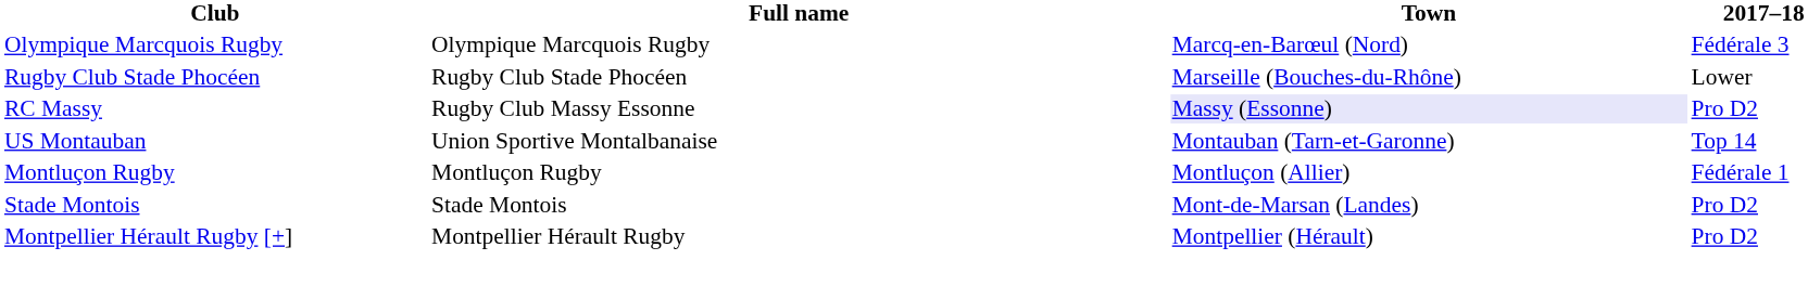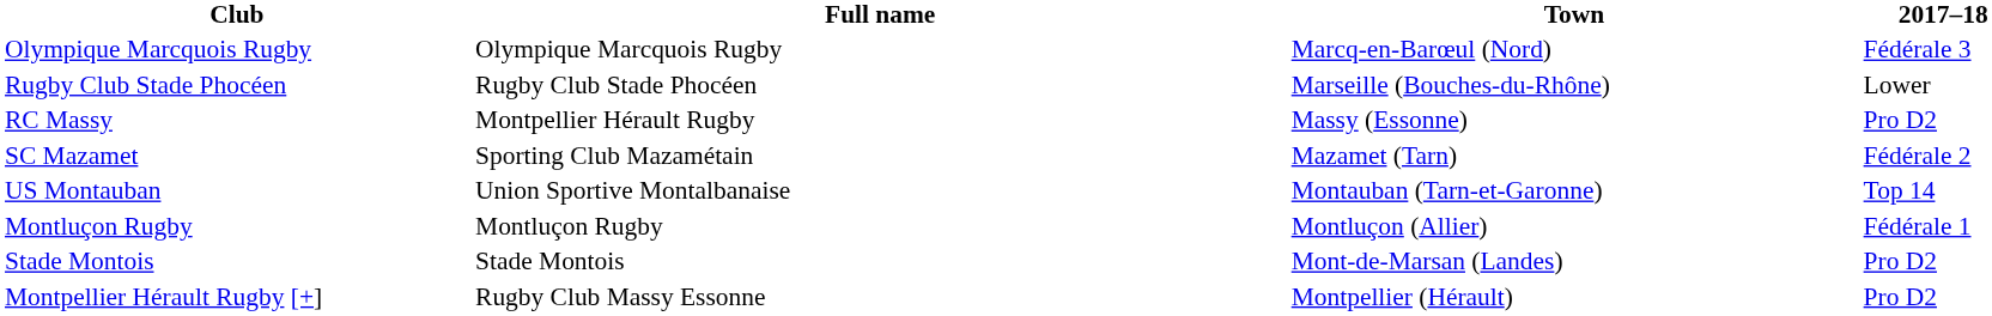RC Massy | Full name: Rugby Club Massy Essonne -> Montpellier Hérault Rugby
RC Massy | Town: lavender background -> no background
+ row: SC Mazamet | Sporting Club Mazamétain | Mazamet (Tarn) | Fédérale 2
Montpellier Hérault Rugby [+] | Full name: Montpellier Hérault Rugby -> Rugby Club Massy Essonne
